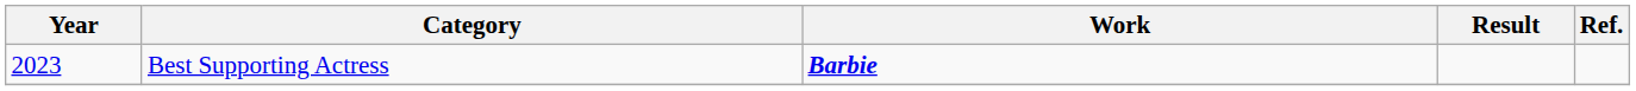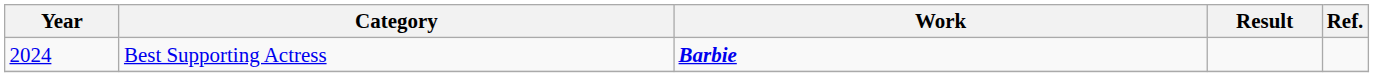Best Supporting Actress | Year: 2023 -> 2024
